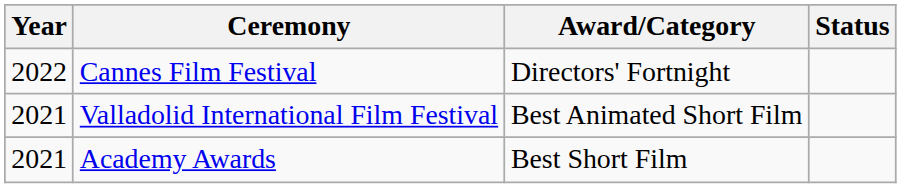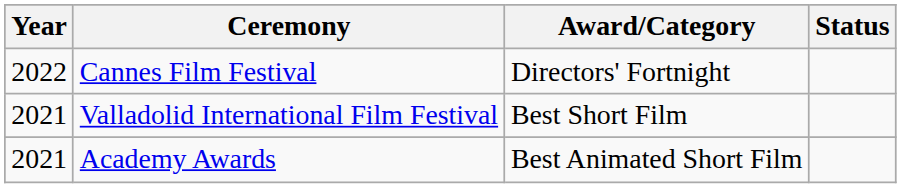Valladolid International Film Festival | Award/Category: Best Animated Short Film -> Best Short Film
Academy Awards | Award/Category: Best Short Film -> Best Animated Short Film
